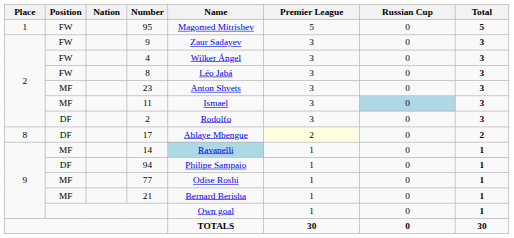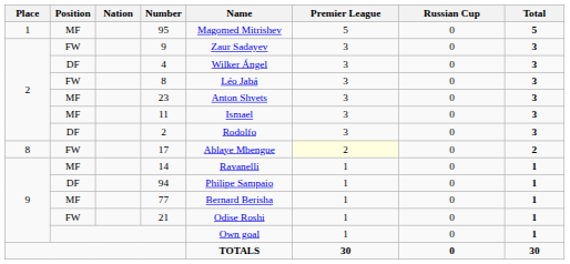95 | Position: FW -> MF
4 | Position: FW -> DF
11 | Russian Cup: lightblue background -> no background
17 | Position: DF -> FW
14 | Name: lightblue background -> no background
77 | Name: Odise Roshi -> Bernard Berisha
21 | Position: MF -> FW
21 | Name: Bernard Berisha -> Odise Roshi
